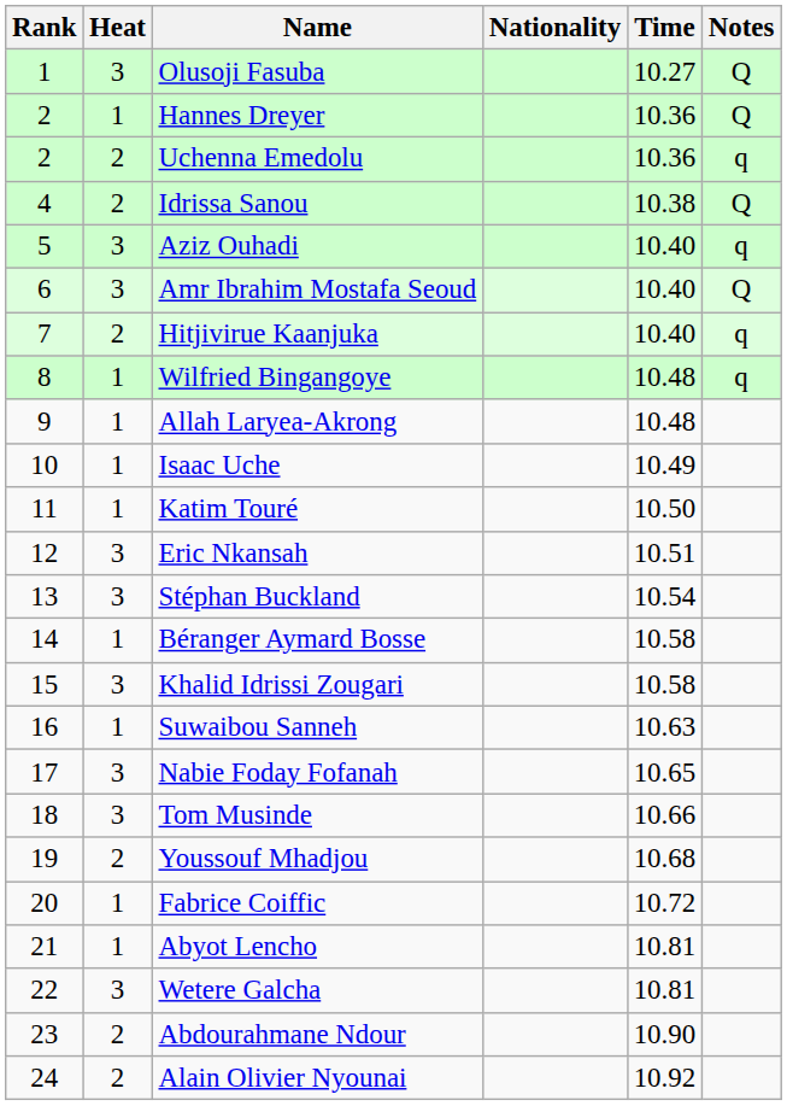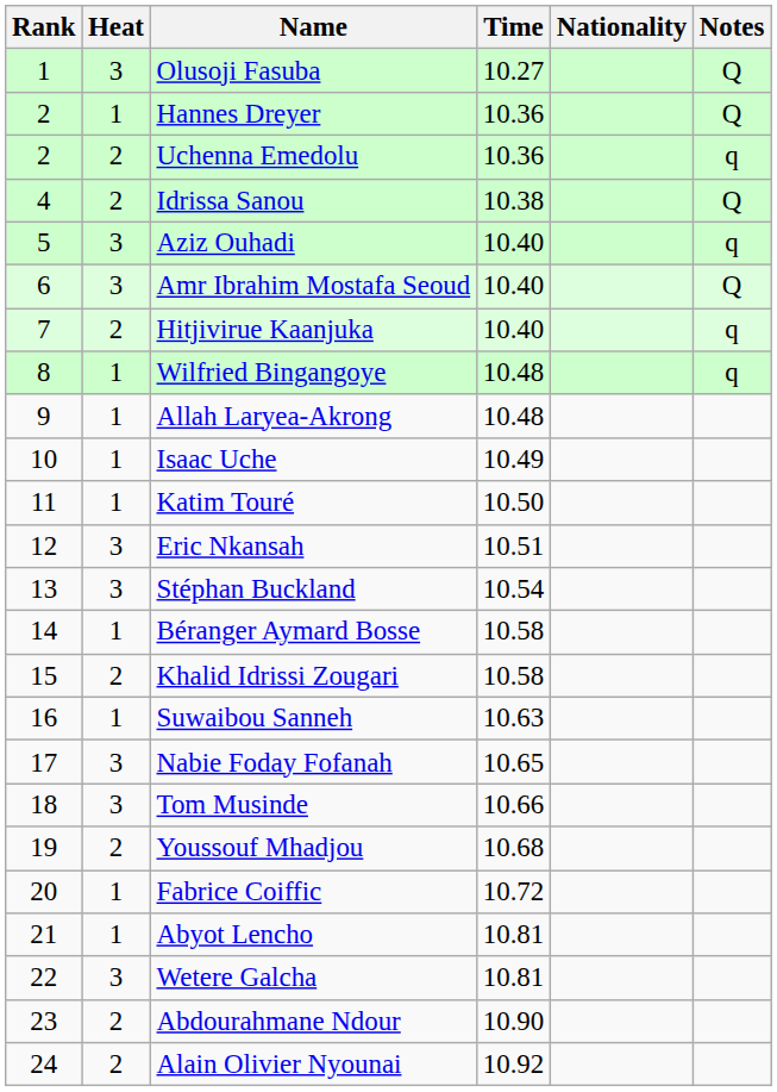columns swapped: Nationality <-> Time
Khalid Idrissi Zougari | Heat: 3 -> 2
